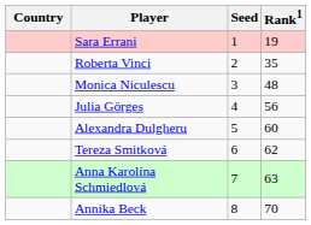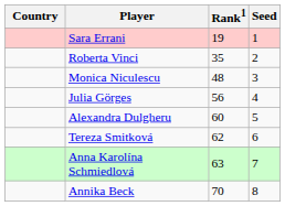columns swapped: Rank1 <-> Seed
